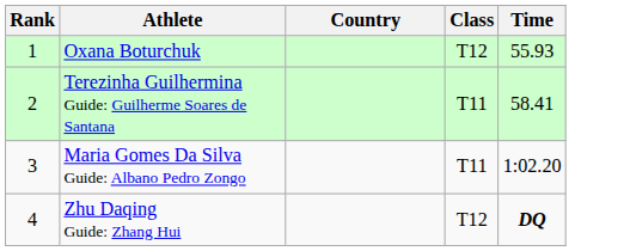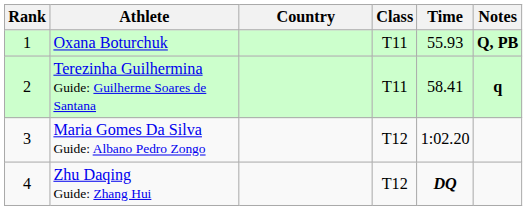+ column: Notes | Q, PB | q
Oxana Boturchuk | Class: T12 -> T11
Maria Gomes Da Silva Guide: Albano Pedro Zongo | Class: T11 -> T12
